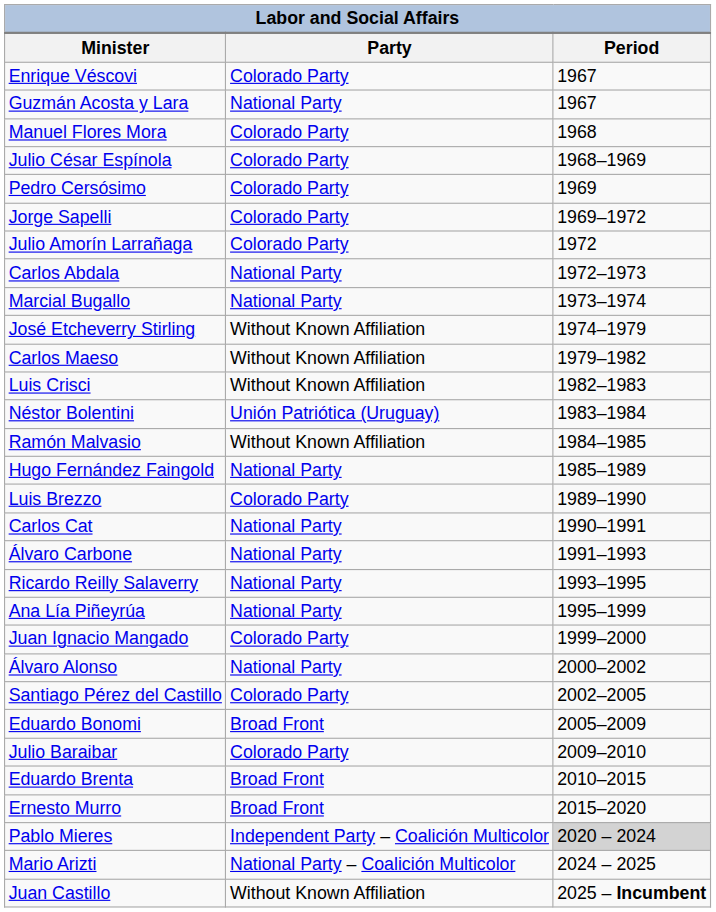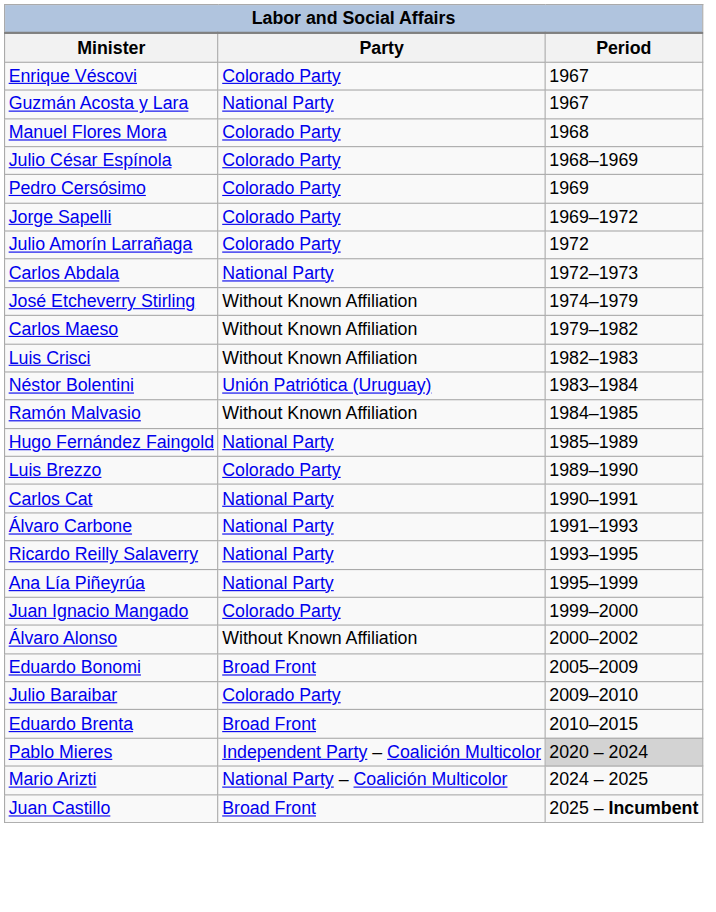- row: Marcial Bugallo | National Party | 1973–1974
Álvaro Alonso | Party: National Party -> Without Known Affiliation
- row: Santiago Pérez del Castillo | Colorado Party | 2002–2005
- row: Ernesto Murro | Broad Front | 2015–2020
Juan Castillo | Party: Without Known Affiliation -> Broad Front
